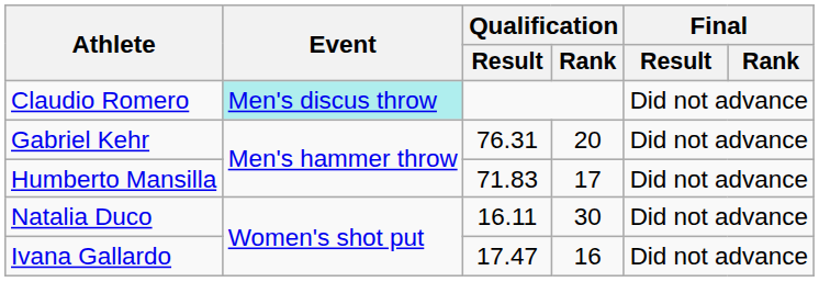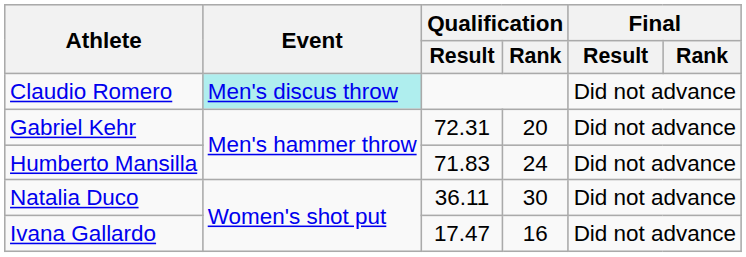Gabriel Kehr | Qualification / Result: 76.31 -> 72.31
Humberto Mansilla | Qualification / Rank: 17 -> 24
Natalia Duco | Qualification / Result: 16.11 -> 36.11
